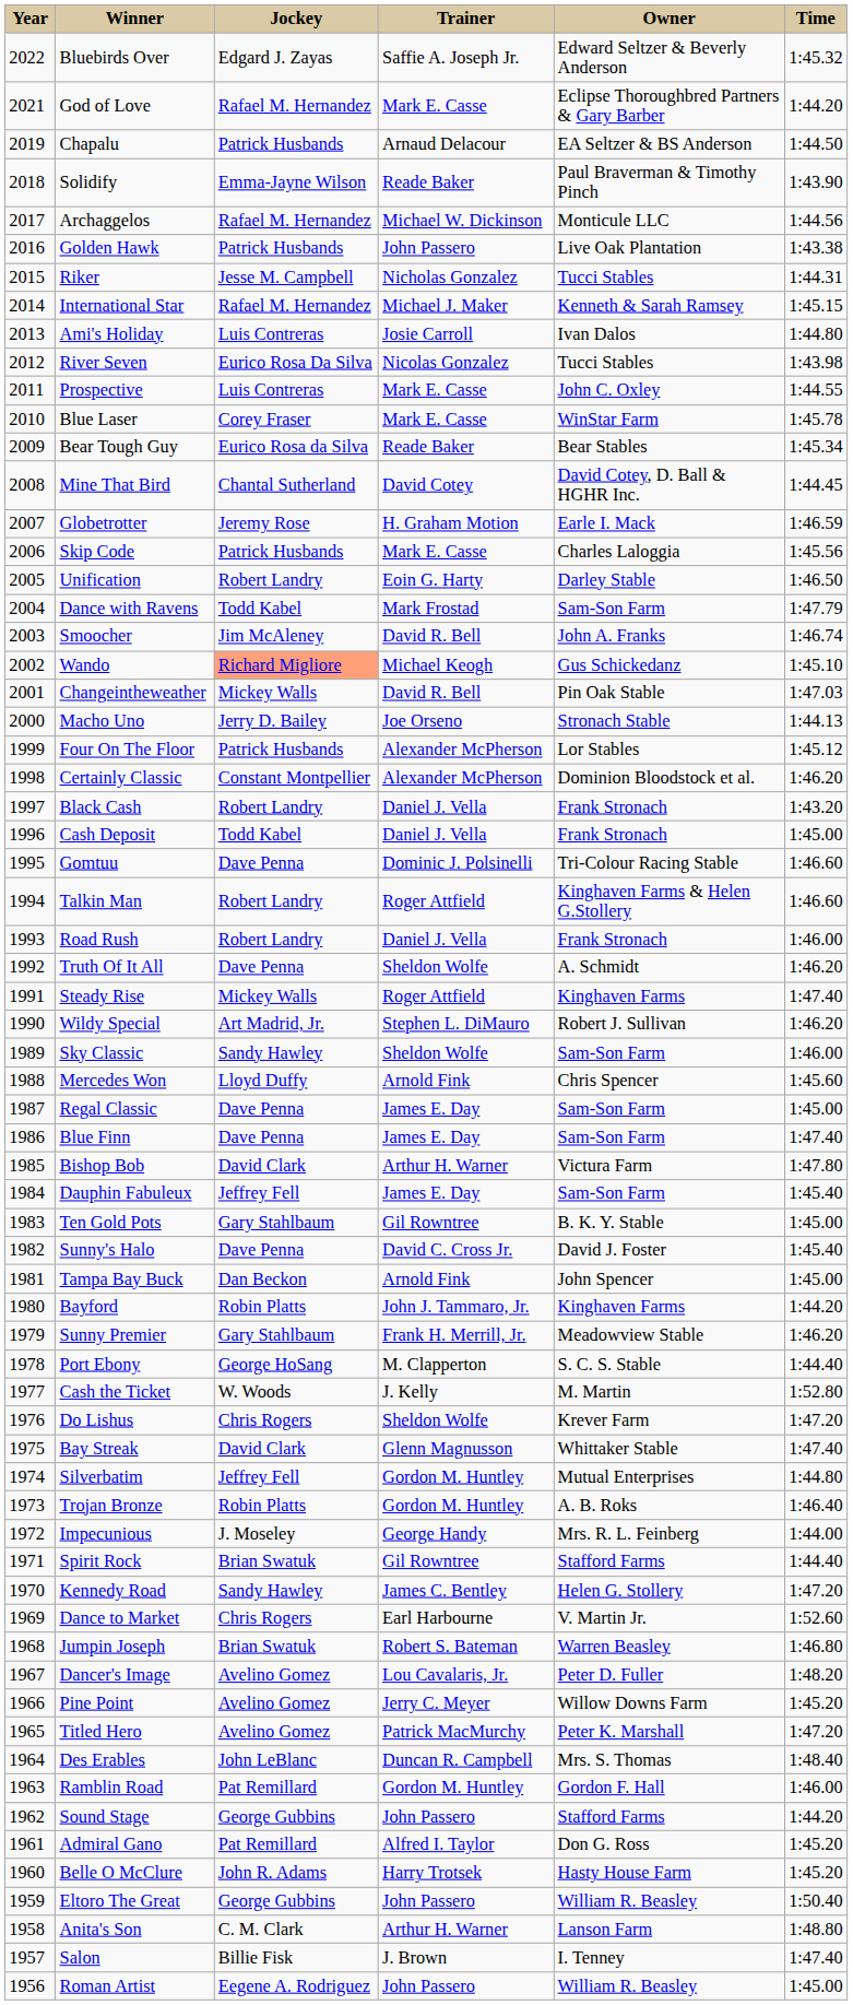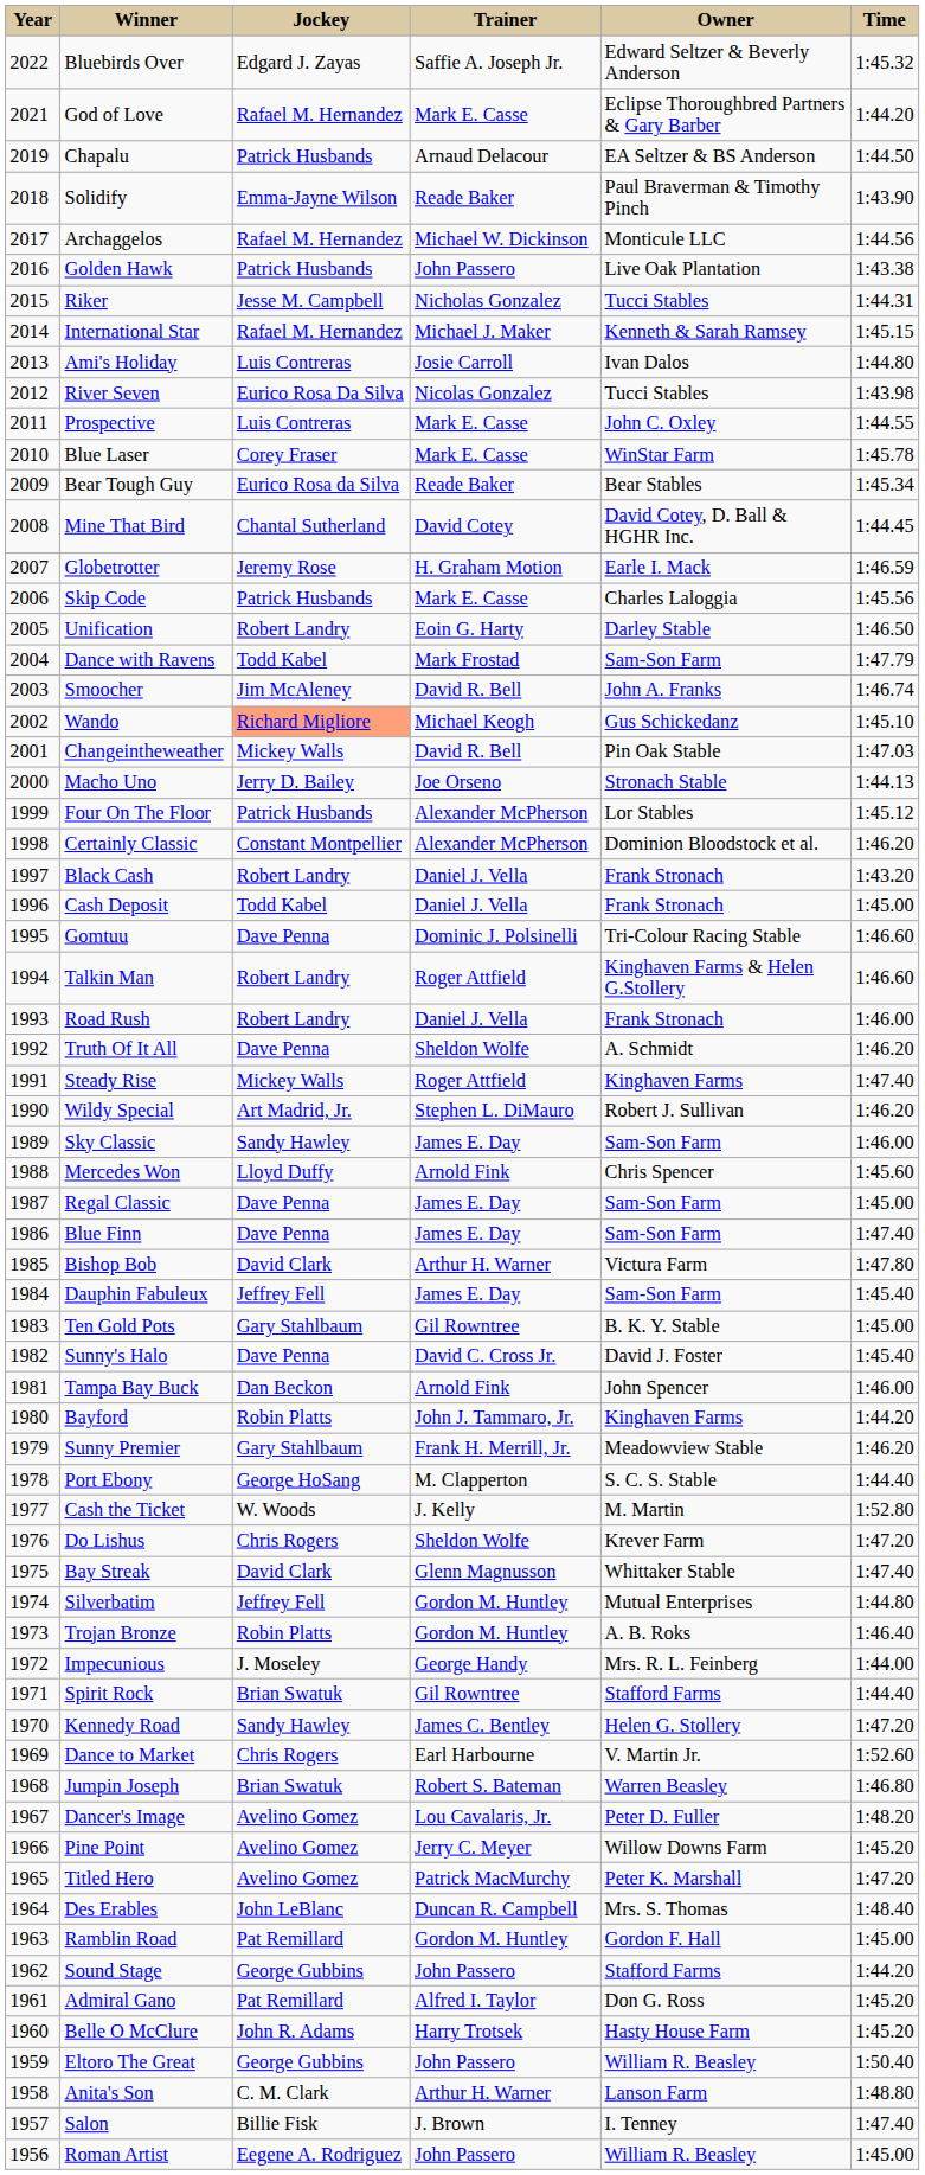Sky Classic | Trainer: Sheldon Wolfe -> James E. Day
Tampa Bay Buck | Time: 1:45.00 -> 1:46.00
Ramblin Road | Time: 1:46.00 -> 1:45.00
